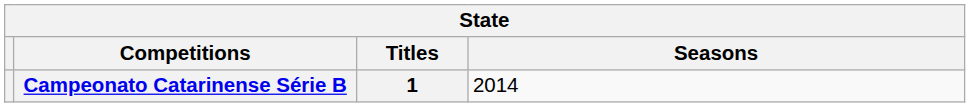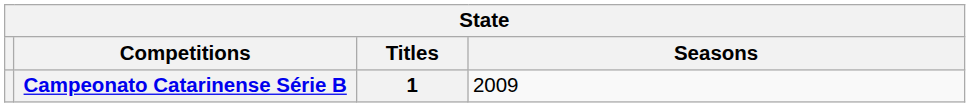Campeonato Catarinense Série B | Seasons: 2014 -> 2009
